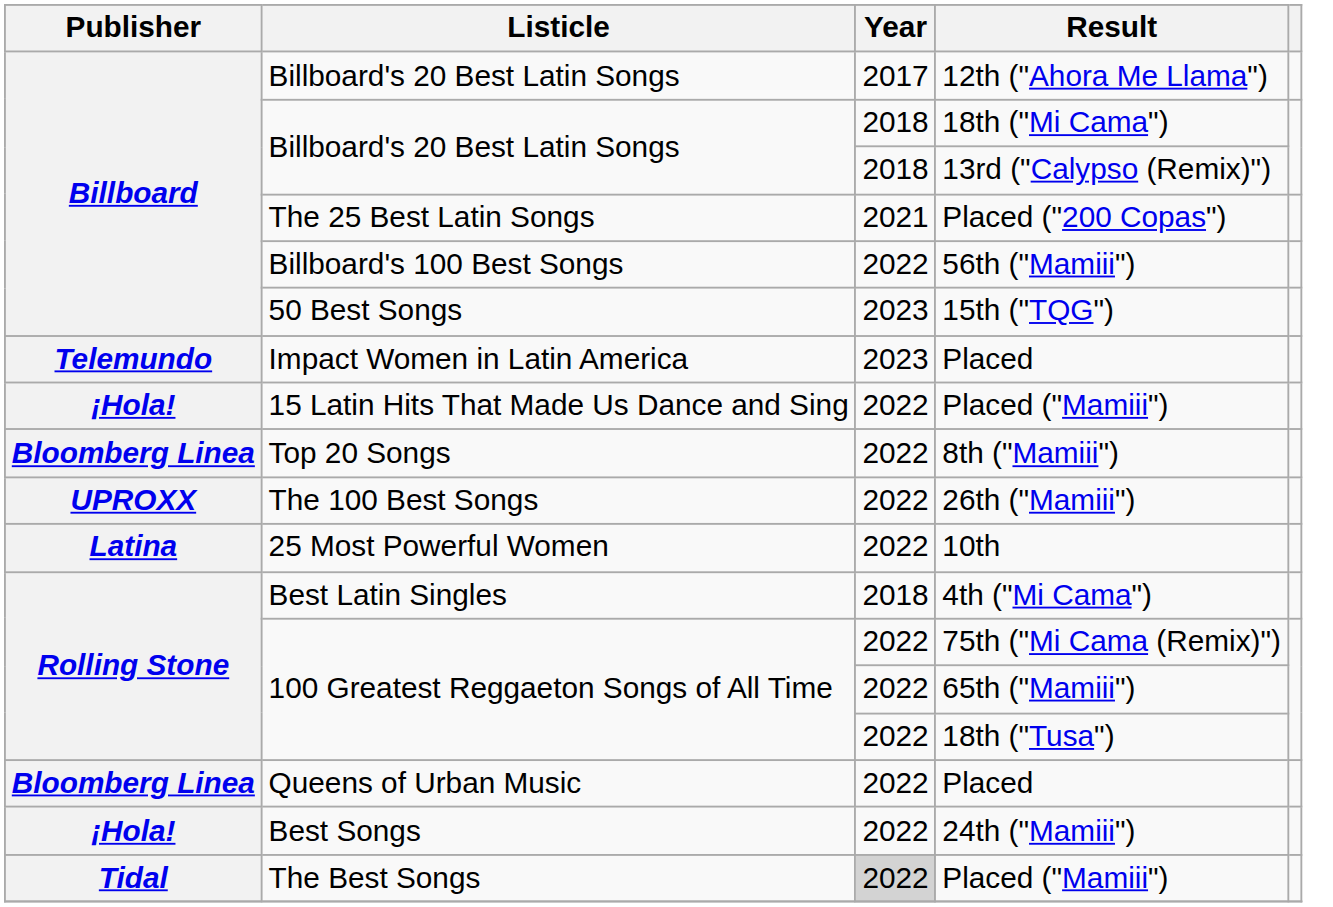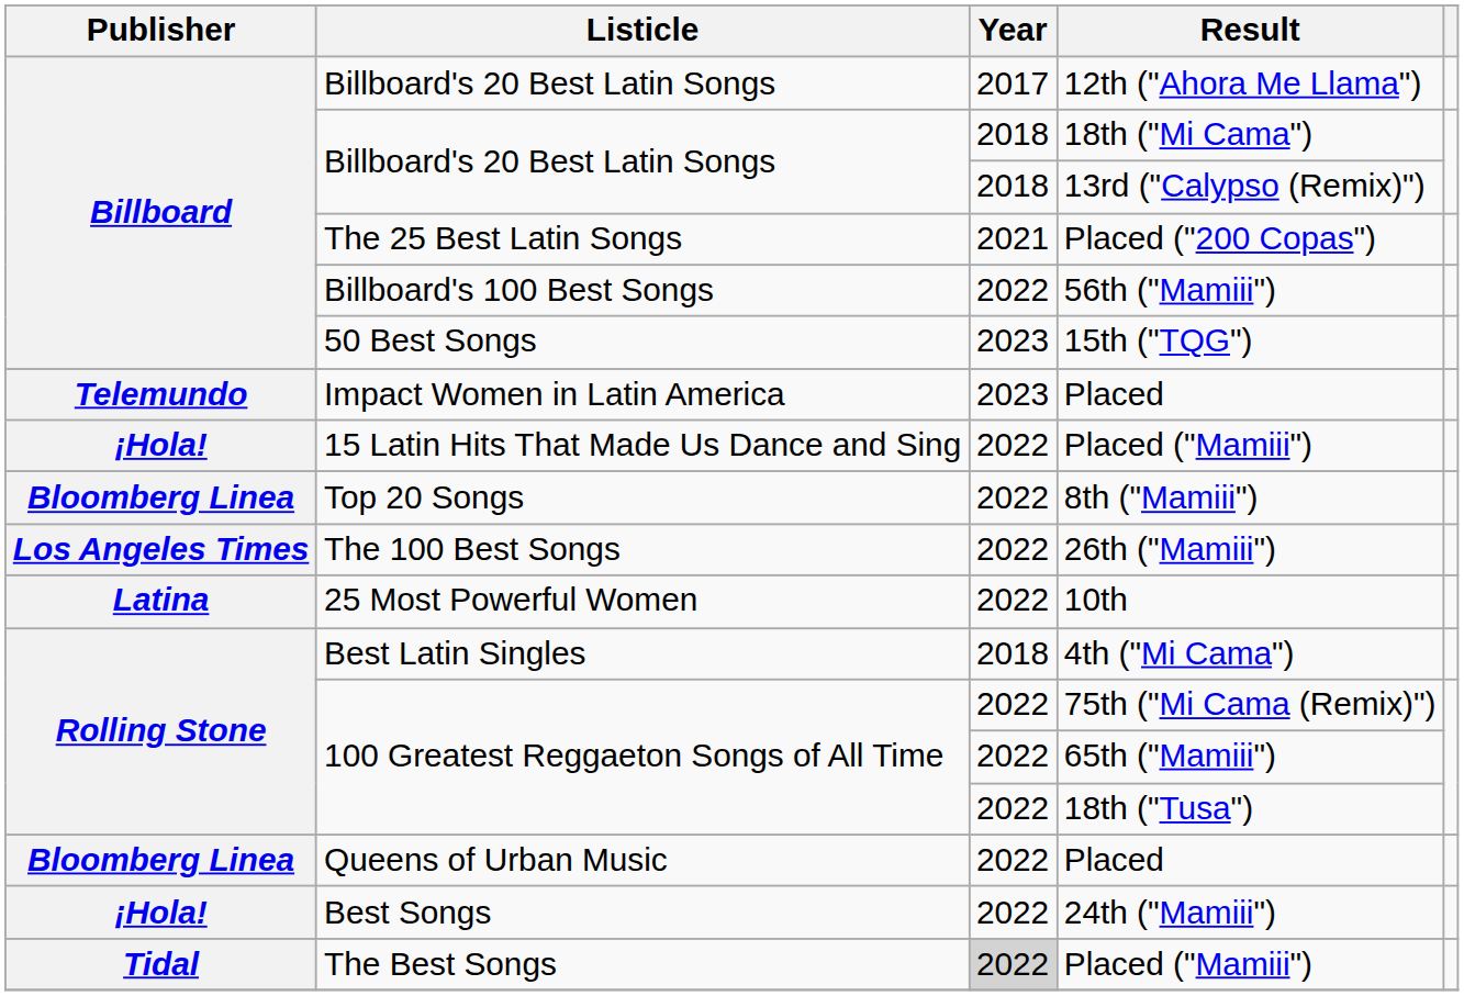26th ("Mamiii") | Publisher: UPROXX -> Los Angeles Times
